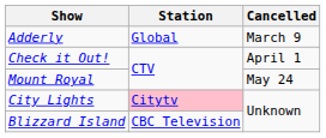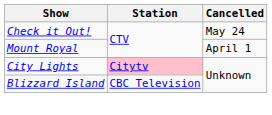- row: Adderly | Global | March 9
Check it Out! | Cancelled: April 1 -> May 24
Mount Royal | Cancelled: May 24 -> April 1
